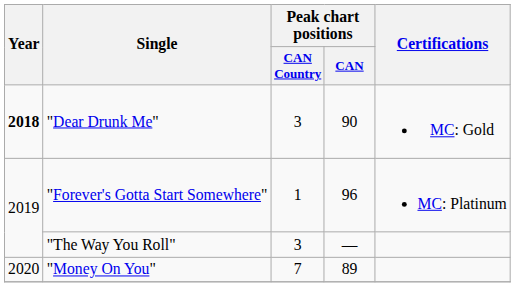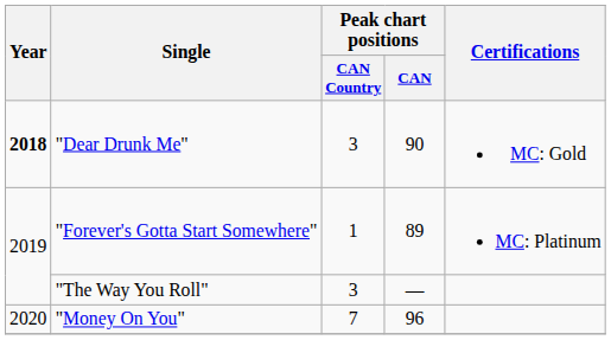"Forever's Gotta Start Somewhere" | Peak chart positions / CAN: 96 -> 89
"Money On You" | Peak chart positions / CAN: 89 -> 96
